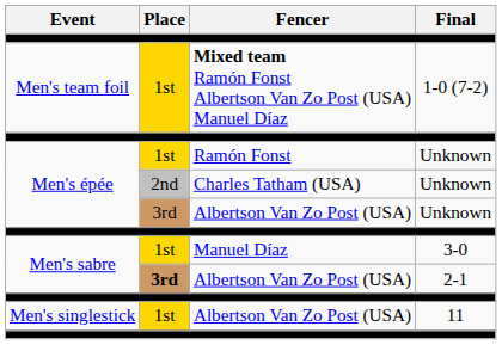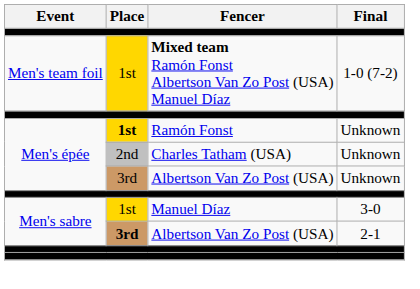Ramón Fonst | Place: normal -> bold
- row: Men's singlestick | 1st | Albertson Van Zo Post (USA) | 11
